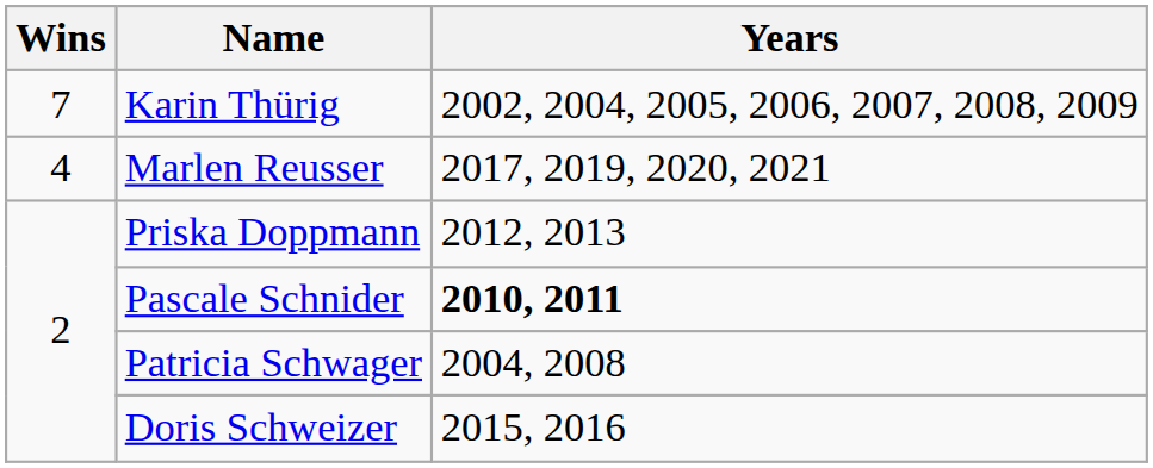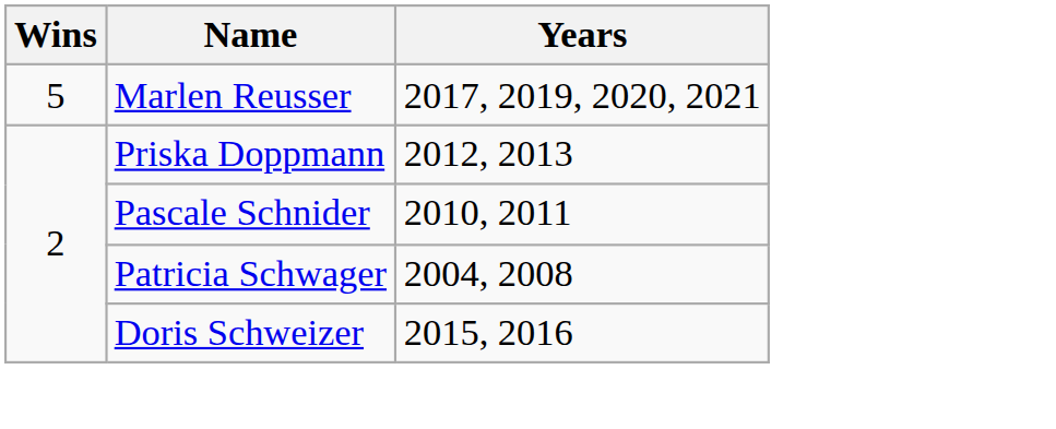- row: 7 | Karin Thürig | 2002, 2004, 2005, 2006, 2007, 2008, 2009
Marlen Reusser | Wins: 4 -> 5
Pascale Schnider | Years: bold -> normal
